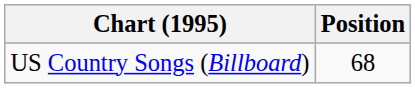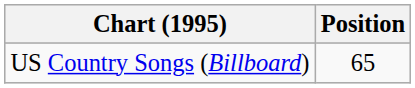US Country Songs (Billboard) | Position: 68 -> 65
